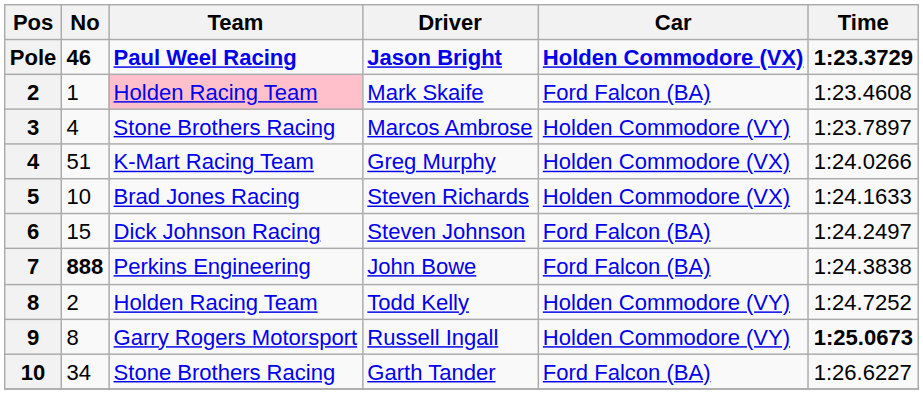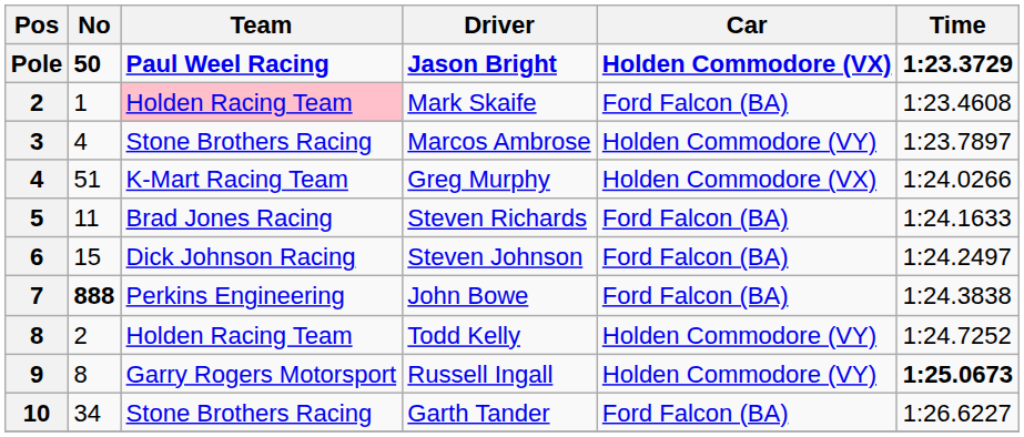Jason Bright | No: 46 -> 50
Steven Richards | No: 10 -> 11
Steven Richards | Car: Holden Commodore (VX) -> Ford Falcon (BA)
